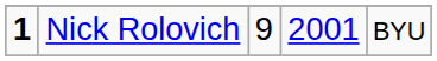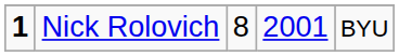Nick Rolovich | column 3: 9 -> 8
